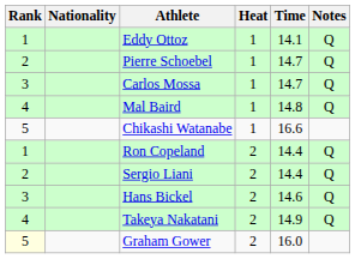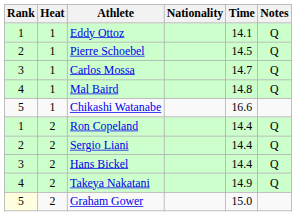columns swapped: Heat <-> Nationality
Pierre Schoebel | Time: 14.7 -> 14.5
Hans Bickel | Time: 14.6 -> 14.4
Graham Gower | Time: 16.0 -> 15.0
